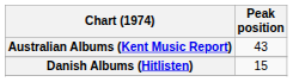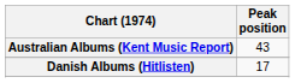Danish Albums (Hitlisten) | Peak position: 15 -> 17
